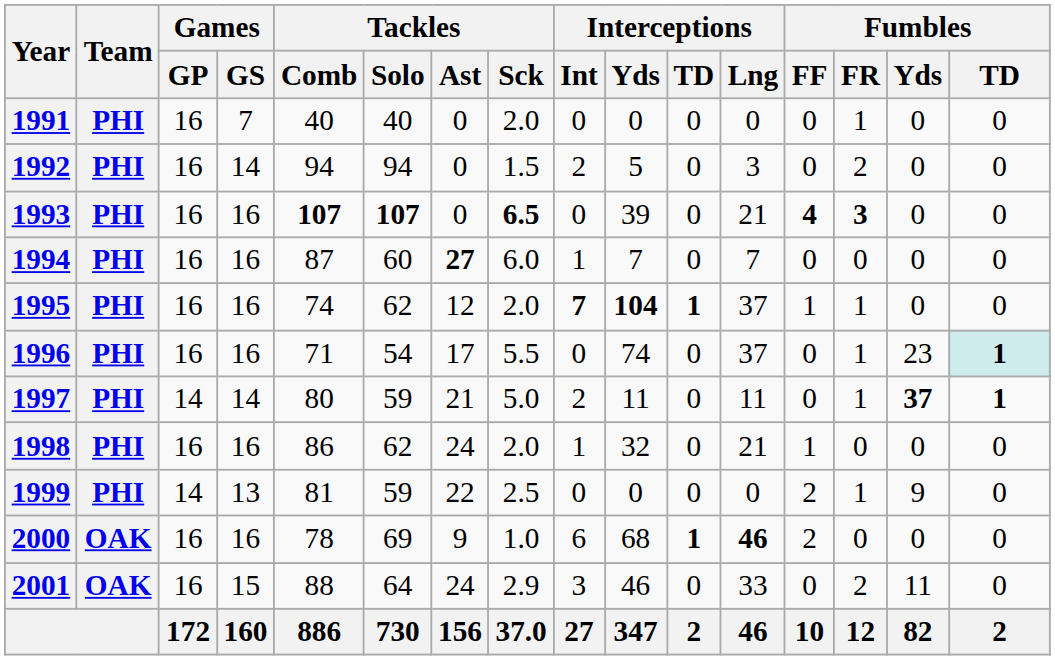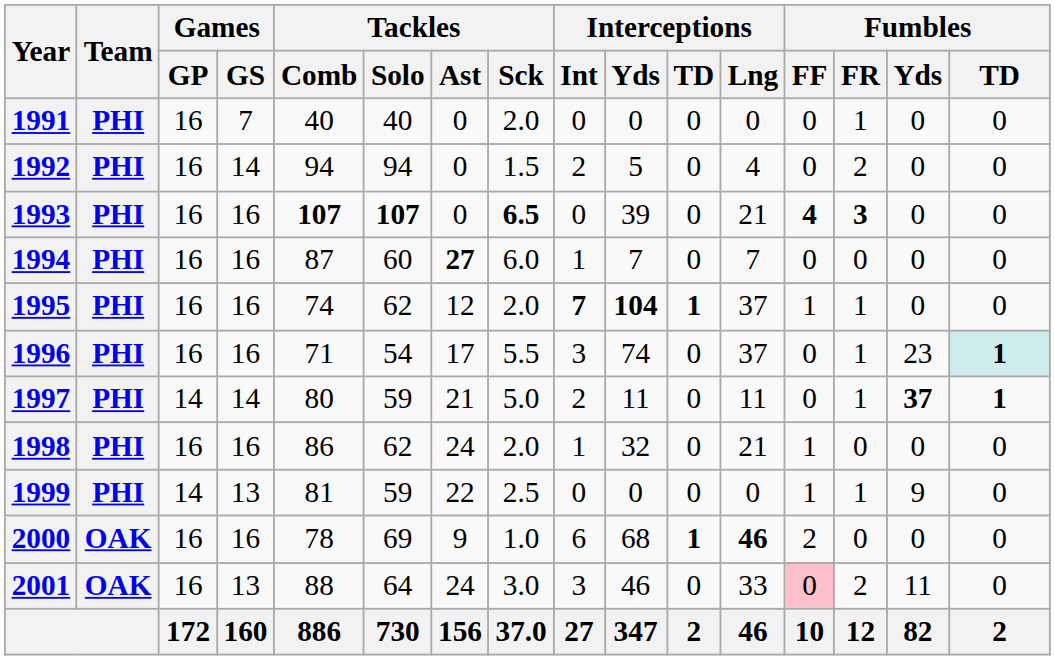1992 | Interceptions / Lng: 3 -> 4
1996 | Interceptions / Int: 0 -> 3
1999 | Fumbles / FF: 2 -> 1
2001 | Games / GS: 15 -> 13
2001 | Tackles / Sck: 2.9 -> 3.0
2001 | Fumbles / FF: no background -> pink background
